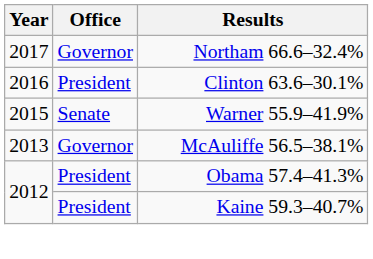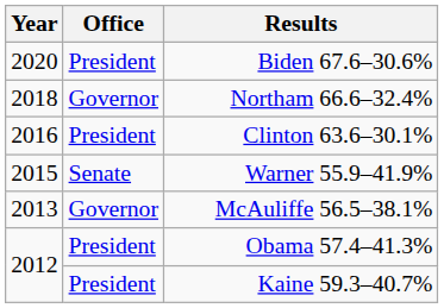+ row: 2020 | President | Biden 67.6–30.6%
Northam 66.6–32.4% | Year: 2017 -> 2018
